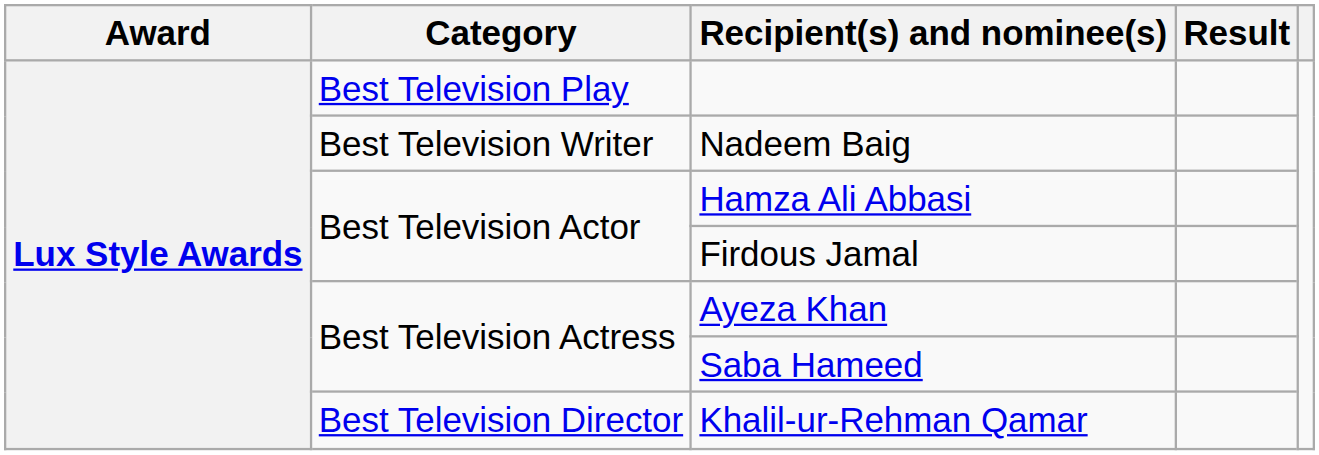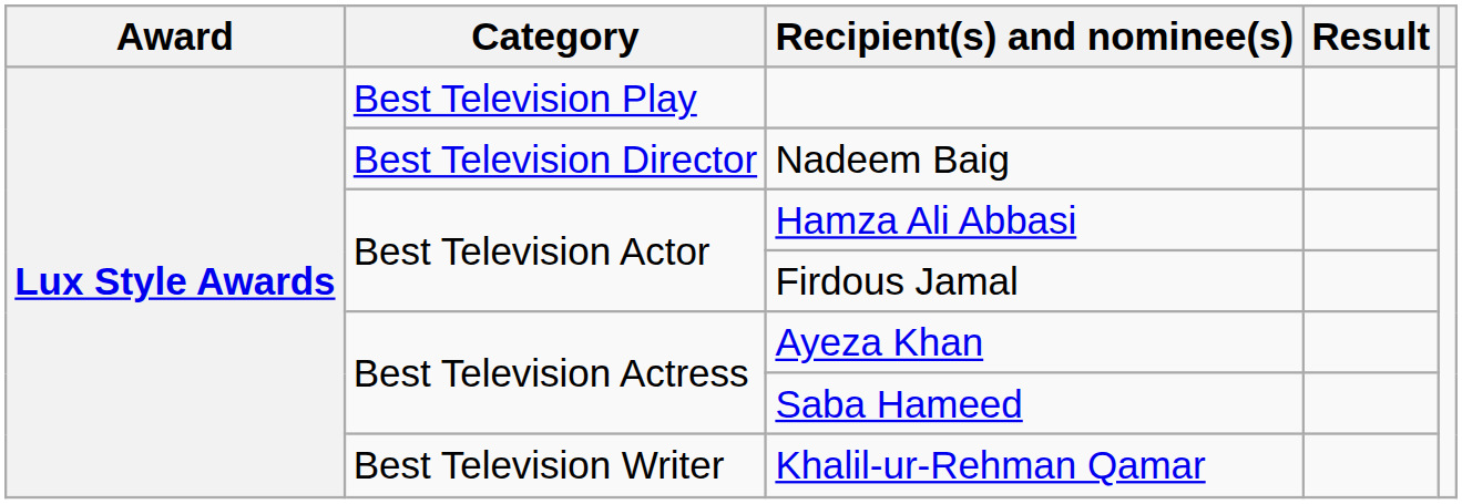Nadeem Baig | Category: Best Television Writer -> Best Television Director
Khalil-ur-Rehman Qamar | Category: Best Television Director -> Best Television Writer
